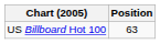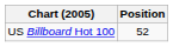US Billboard Hot 100 | Position: 63 -> 52
